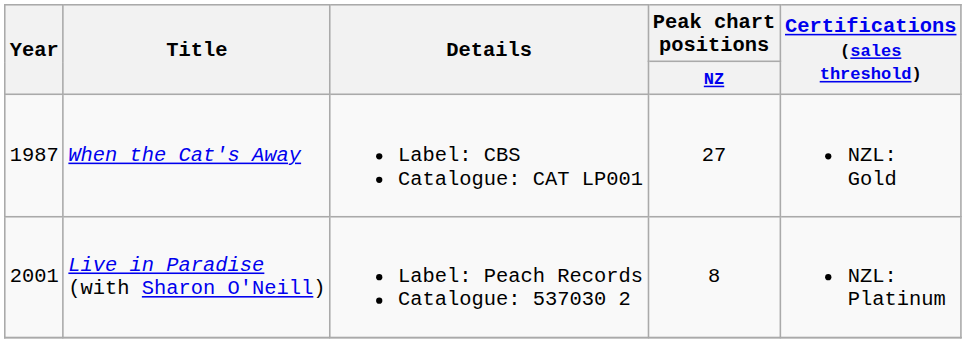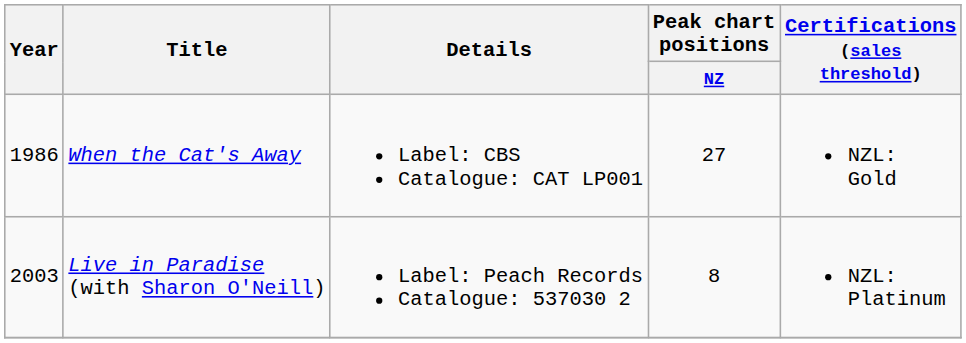When the Cat's Away | Year: 1987 -> 1986
Live in Paradise (with Sharon O'Neill) | Year: 2001 -> 2003
